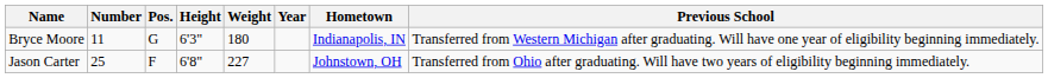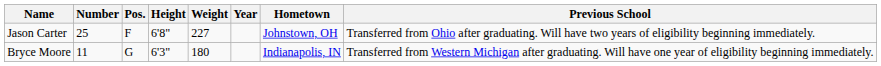rows swapped: Bryce Moore <-> Jason Carter
